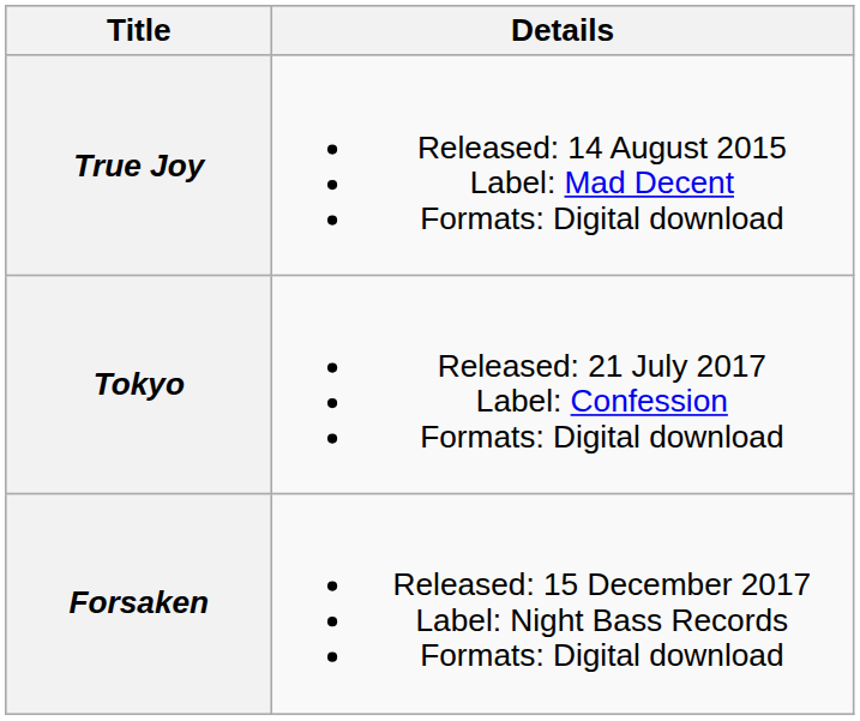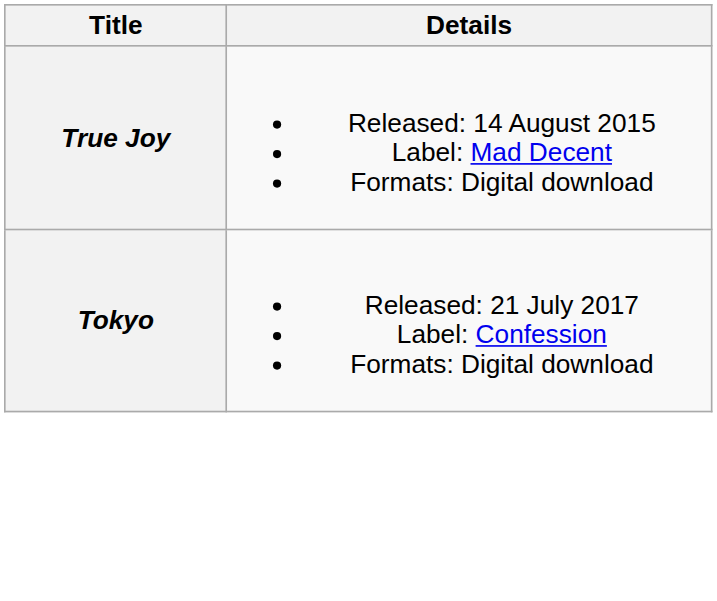- row: Forsaken | Released: 15 December 2017 Label: Night Bass Records Formats: Digital download
